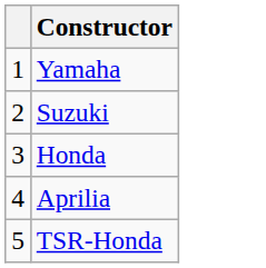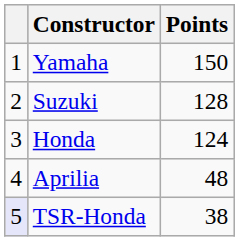+ column: Points | 150 | 128 | 124 | 48 | 38
TSR-Honda | column 1: no background -> lavender background
